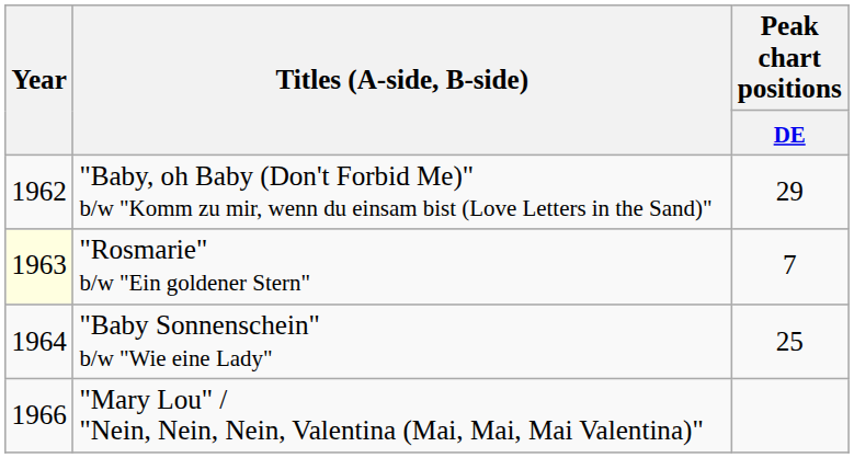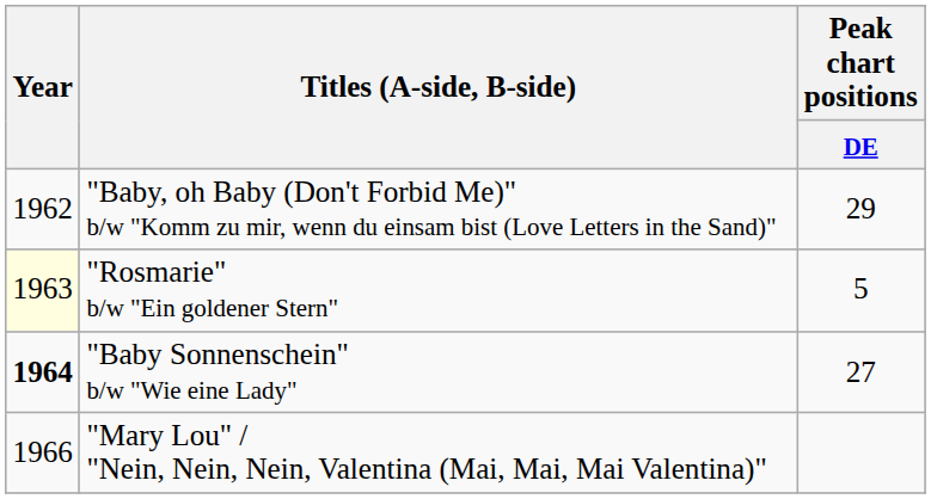"Rosmarie" b/w "Ein goldener Stern" | Peak chart positions / DE: 7 -> 5
"Baby Sonnenschein" b/w "Wie eine Lady" | Year: normal -> bold
"Baby Sonnenschein" b/w "Wie eine Lady" | Peak chart positions / DE: 25 -> 27
